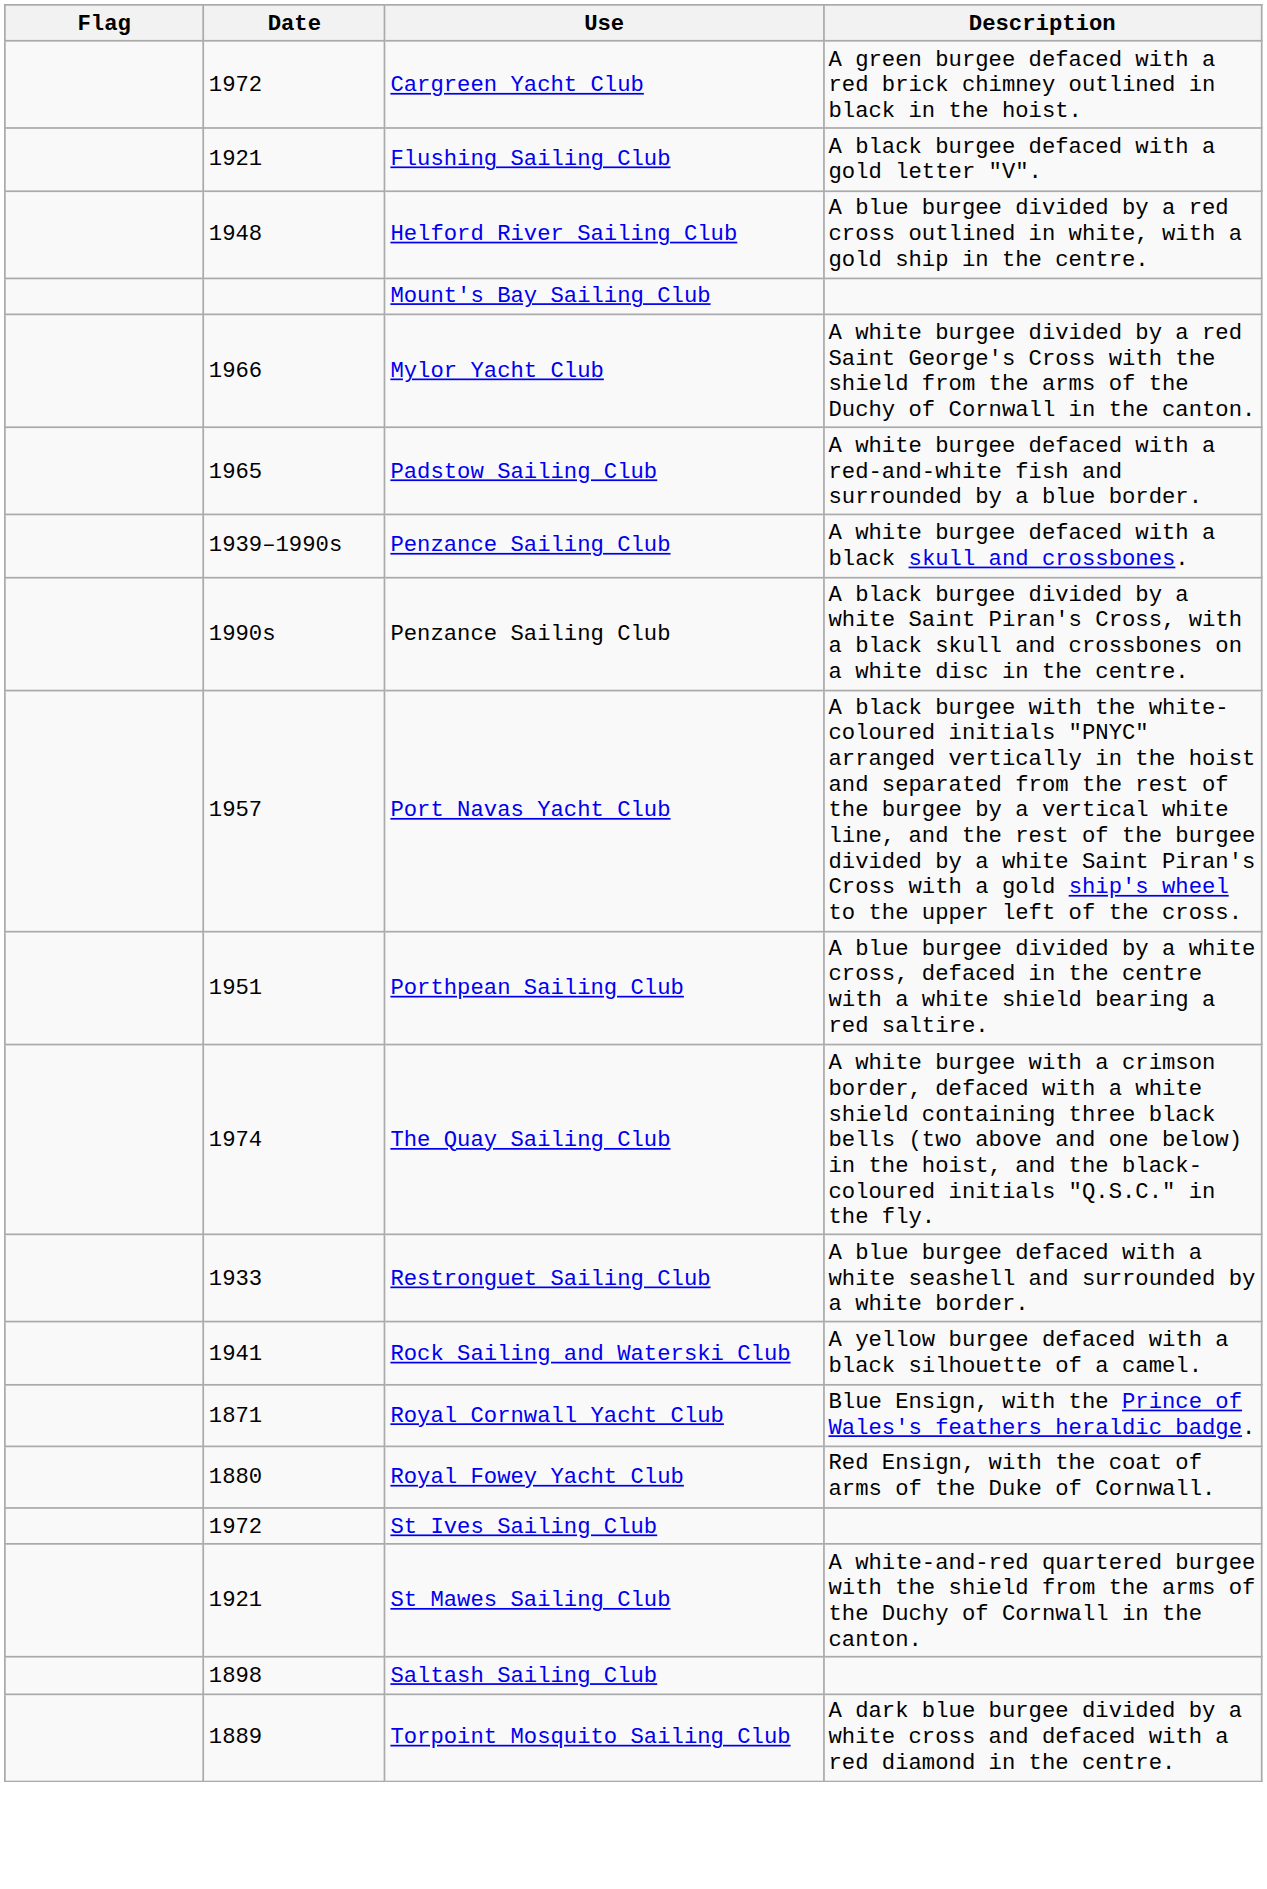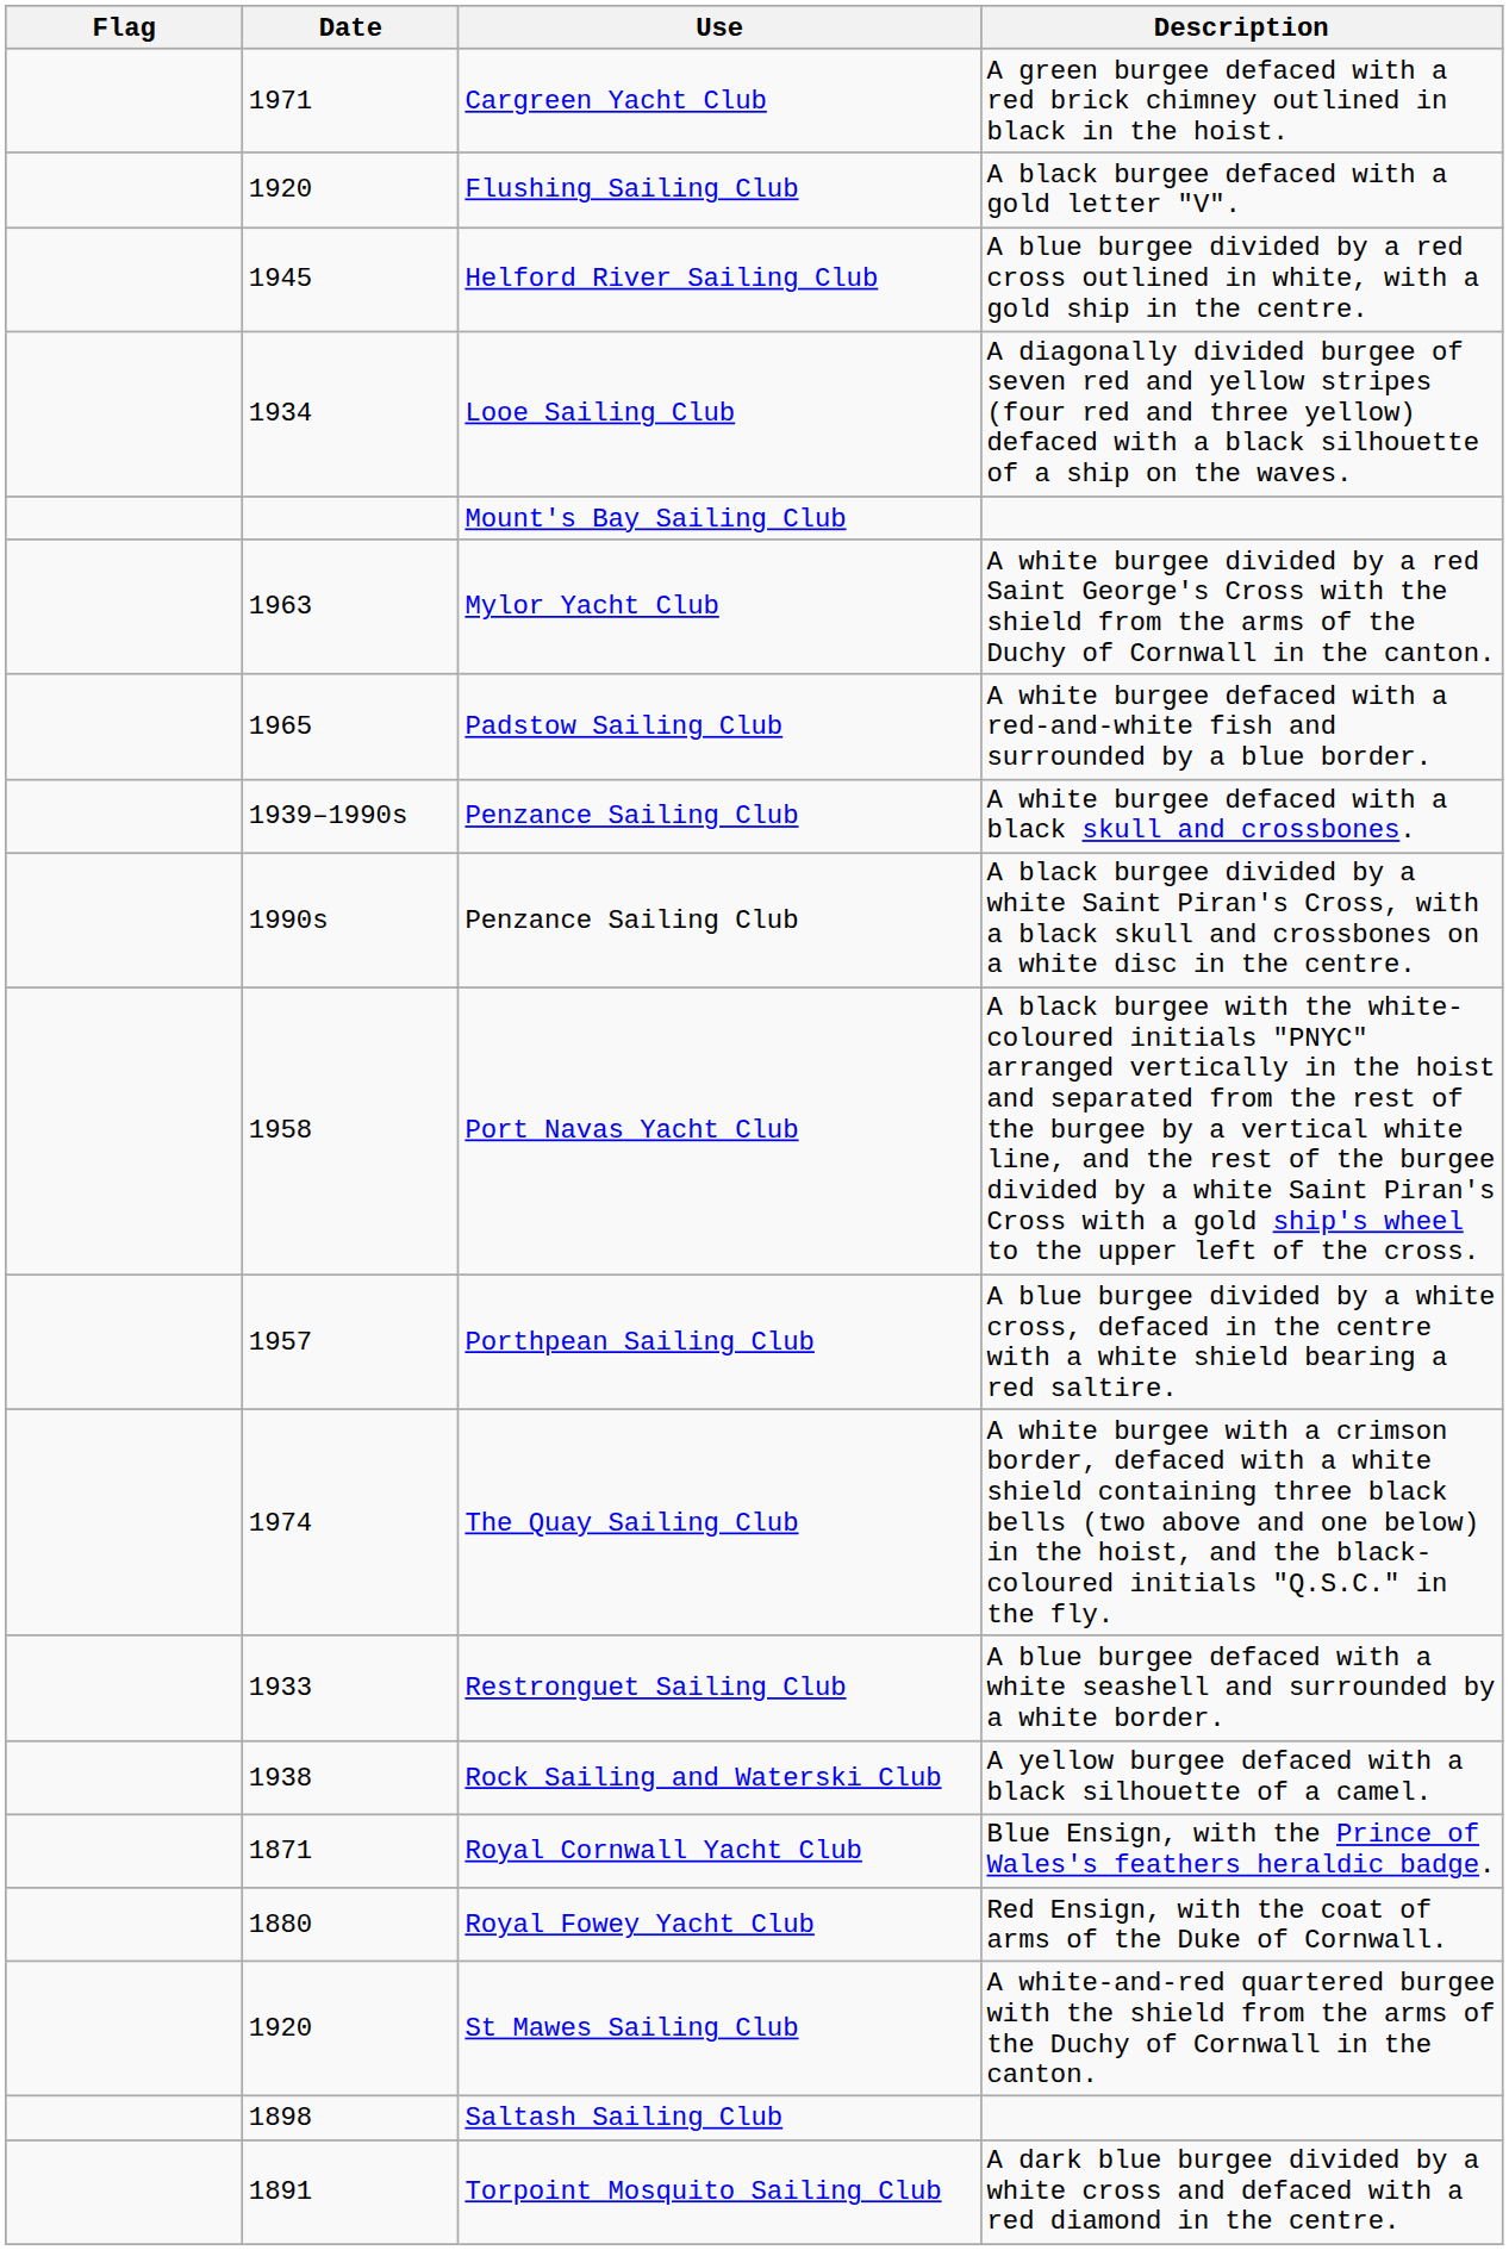Cargreen Yacht Club | Date: 1972 -> 1971
Flushing Sailing Club | Date: 1921 -> 1920
Helford River Sailing Club | Date: 1948 -> 1945
+ row: 1934 | Looe Sailing Club | A diagonally divided burgee of seven red and yellow stripes (four red and three yellow) defaced with a black silhouette of a ship on the waves.
Mylor Yacht Club | Date: 1966 -> 1963
Port Navas Yacht Club | Date: 1957 -> 1958
Porthpean Sailing Club | Date: 1951 -> 1957
Rock Sailing and Waterski Club | Date: 1941 -> 1938
- row: 1972 | St Ives Sailing Club
St Mawes Sailing Club | Date: 1921 -> 1920
Torpoint Mosquito Sailing Club | Date: 1889 -> 1891
